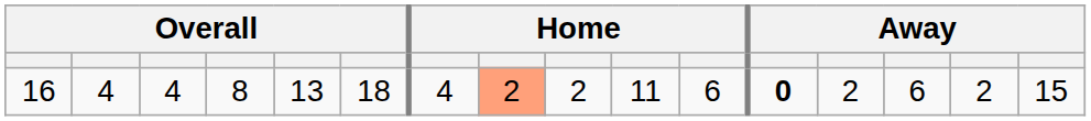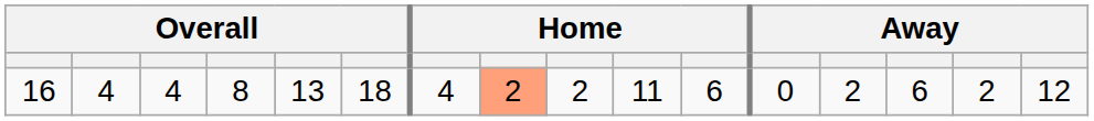16 | column 12: bold -> normal
16 | column 16: 15 -> 12
